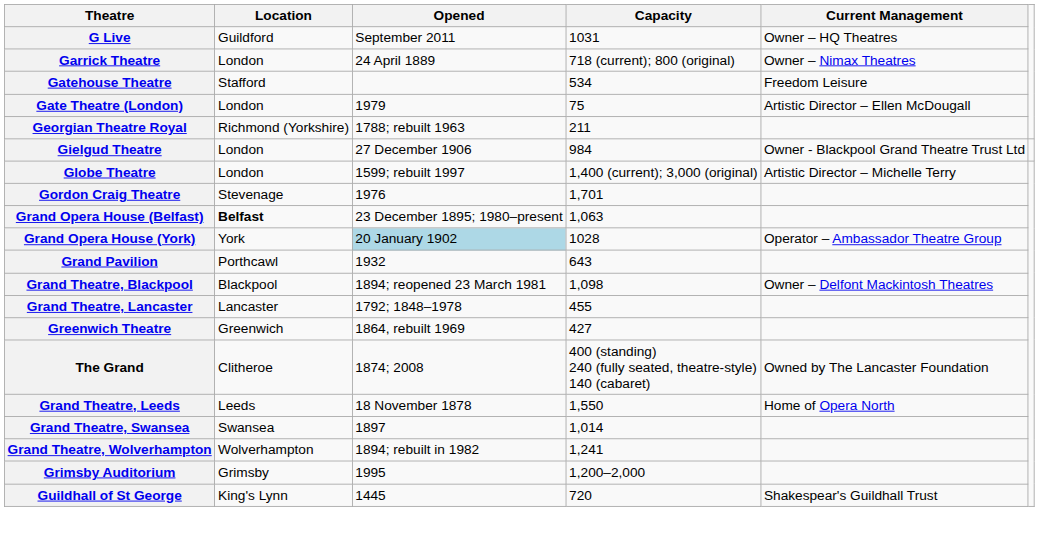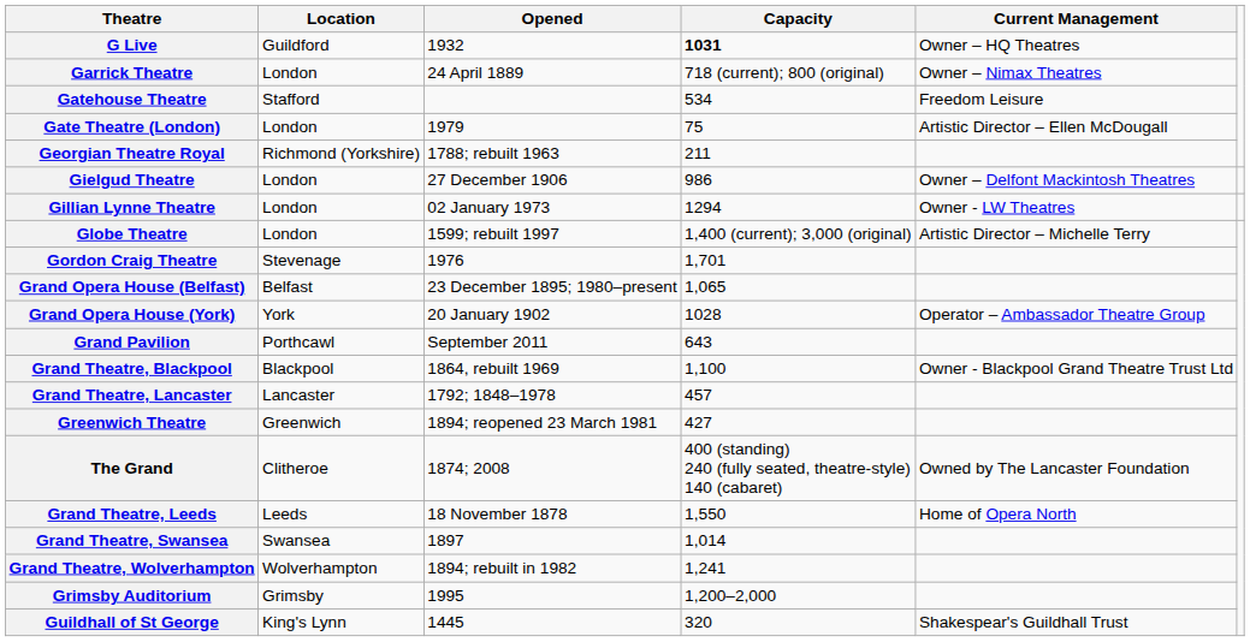G Live | Opened: September 2011 -> 1932
G Live | Capacity: normal -> bold
Gielgud Theatre | Capacity: 984 -> 986
Gielgud Theatre | Current Management: Owner - Blackpool Grand Theatre Trust Ltd -> Owner – Delfont Mackintosh Theatres
+ row: Gillian Lynne Theatre | London | 02 January 1973 | 1294 | Owner - LW Theatres
Grand Opera House (Belfast) | Location: bold -> normal
Grand Opera House (Belfast) | Capacity: 1,063 -> 1,065
Grand Opera House (York) | Opened: lightblue background -> no background
Grand Pavilion | Opened: 1932 -> September 2011
Grand Theatre, Blackpool | Opened: 1894; reopened 23 March 1981 -> 1864, rebuilt 1969
Grand Theatre, Blackpool | Capacity: 1,098 -> 1,100
Grand Theatre, Blackpool | Current Management: Owner – Delfont Mackintosh Theatres -> Owner - Blackpool Grand Theatre Trust Ltd
Grand Theatre, Lancaster | Capacity: 455 -> 457
Greenwich Theatre | Opened: 1864, rebuilt 1969 -> 1894; reopened 23 March 1981
Guildhall of St George | Capacity: 720 -> 320
